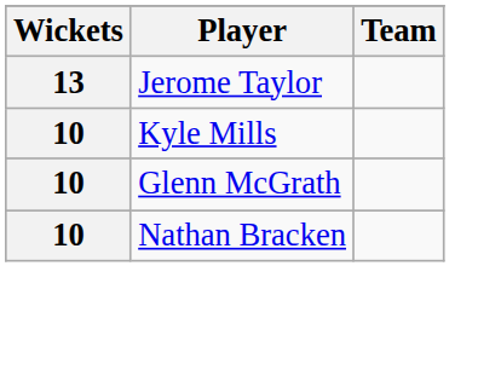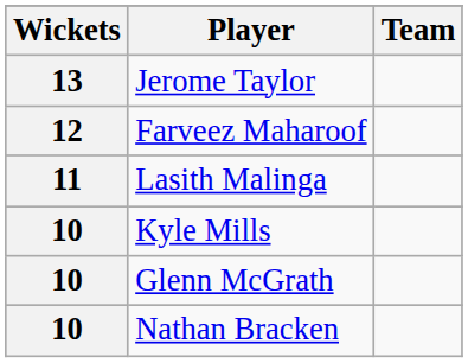+ row: 12 | Farveez Maharoof
+ row: 11 | Lasith Malinga
